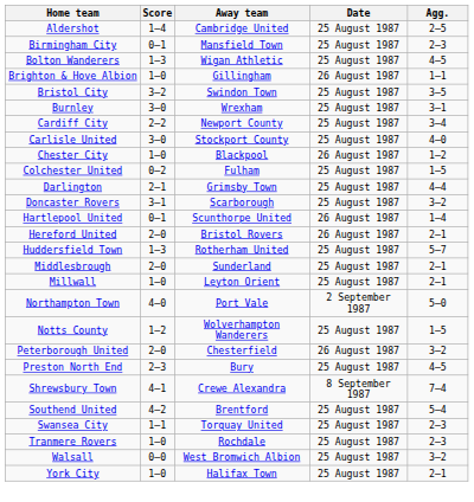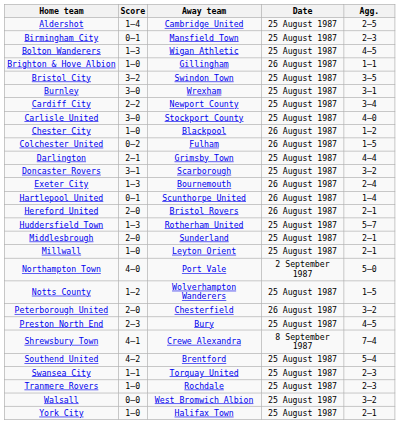Colchester United | Date: 25 August 1987 -> 26 August 1987
+ row: Exeter City | 1–3 | Bournemouth | 26 August 1987 | 2–4
